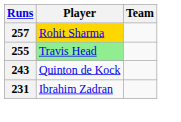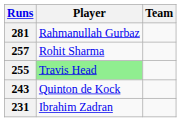+ row: 281 | Rahmanullah Gurbaz
257 | Player: gold background -> no background
